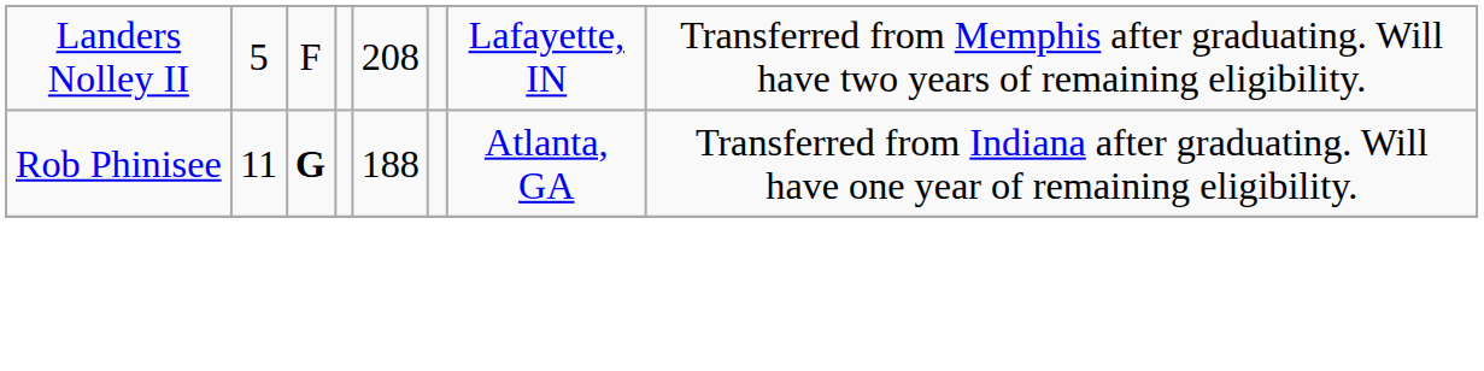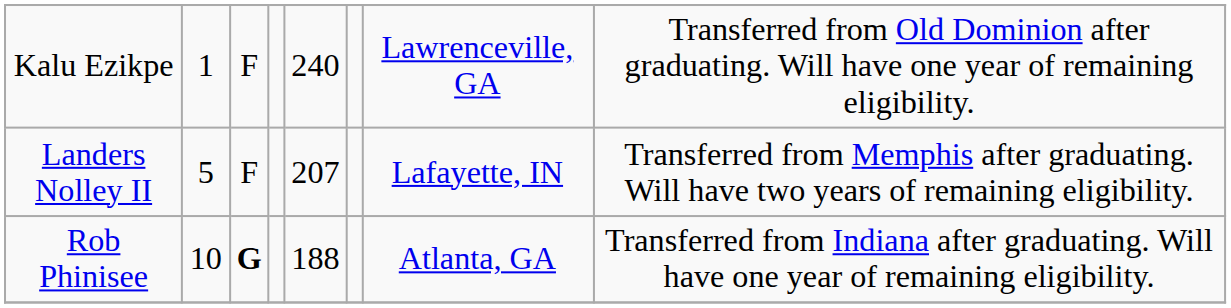+ row: Kalu Ezikpe | 1 | F | 240 | Lawrenceville, GA | Transferred from Old Dominion after graduating. Will have one year of remaining eligibility.
Landers Nolley II | column 5: 208 -> 207
Rob Phinisee | column 2: 11 -> 10
